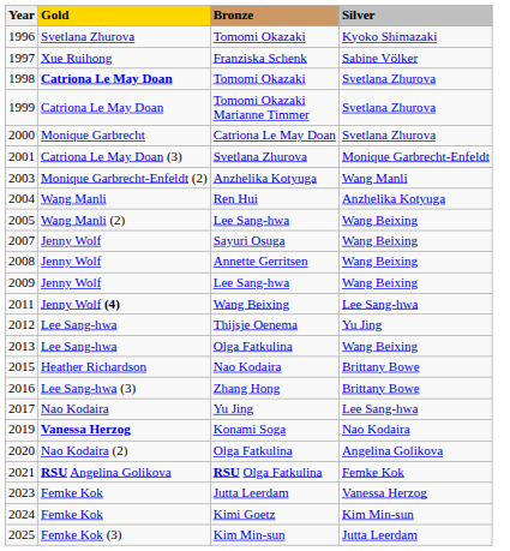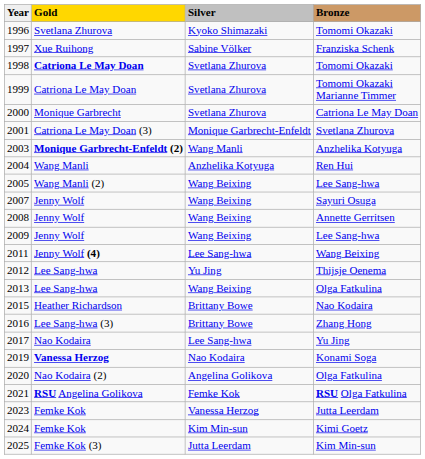columns swapped: Silver <-> Bronze
2003 | Gold: normal -> bold
